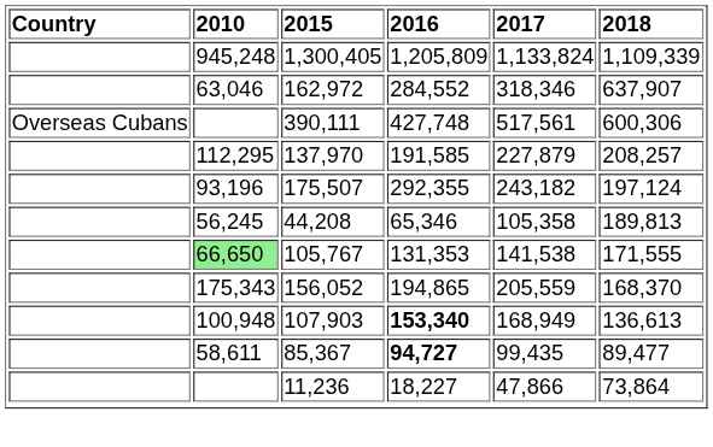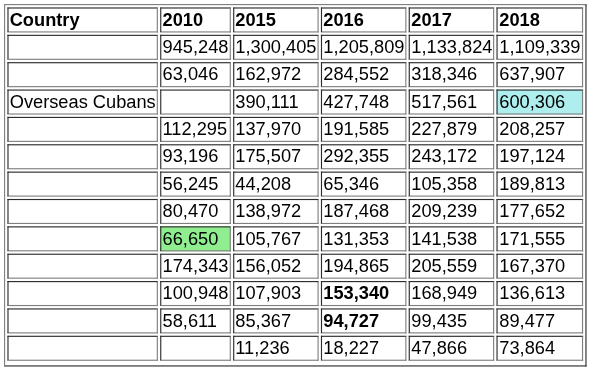390,111 | 2018: no background -> paleturquoise background
175,507 | 2017: 243,182 -> 243,172
+ row: 80,470 | 138,972 | 187,468 | 209,239 | 177,652
156,052 | 2010: 175,343 -> 174,343
156,052 | 2018: 168,370 -> 167,370
